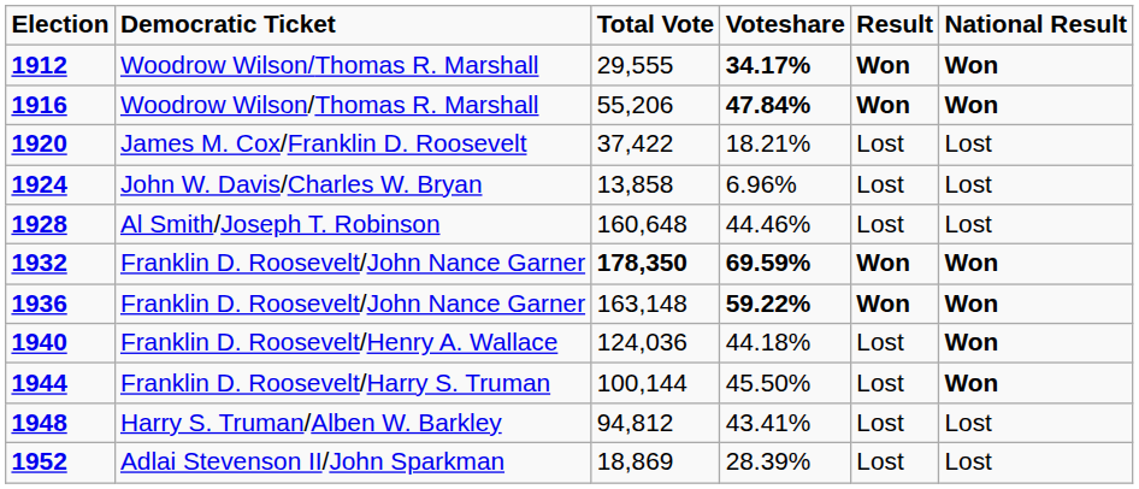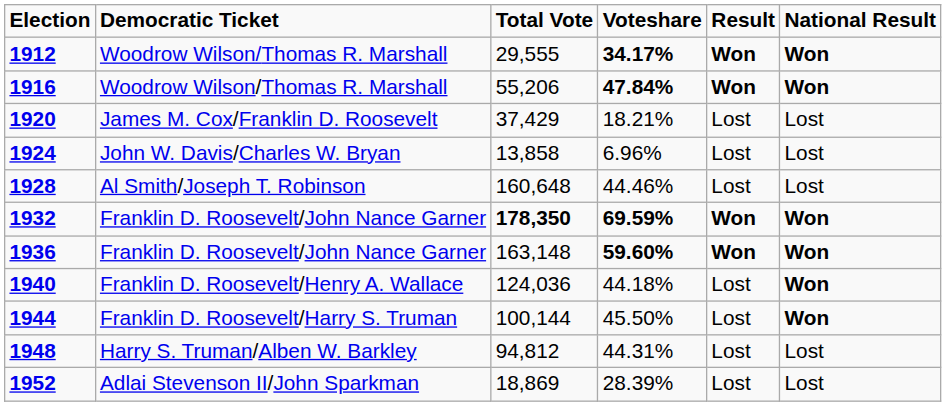1920 | Total Vote: 37,422 -> 37,429
1936 | Voteshare: 59.22% -> 59.60%
1948 | Voteshare: 43.41% -> 44.31%
